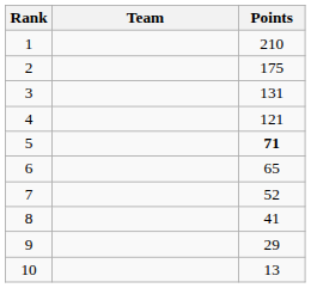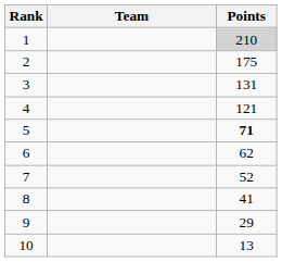1 | Points: no background -> lightgrey background
6 | Points: 65 -> 62
